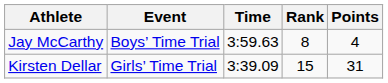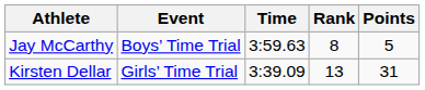Jay McCarthy | Points: 4 -> 5
Kirsten Dellar | Rank: 15 -> 13
